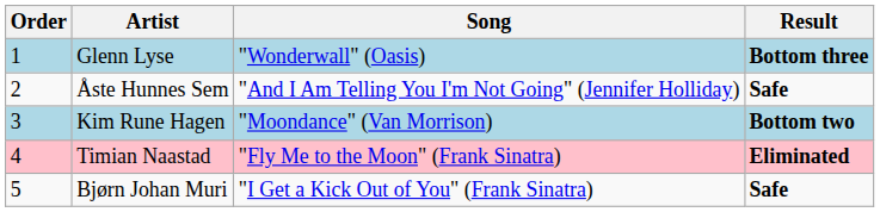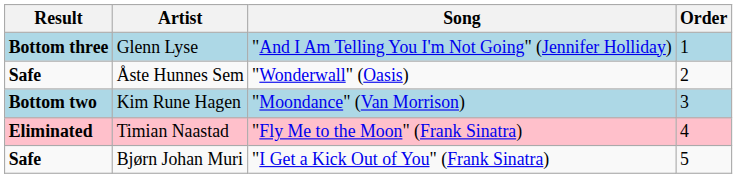columns swapped: Order <-> Result
Glenn Lyse | Song: "Wonderwall" (Oasis) -> "And I Am Telling You I'm Not Going" (Jennifer Holliday)
Åste Hunnes Sem | Song: "And I Am Telling You I'm Not Going" (Jennifer Holliday) -> "Wonderwall" (Oasis)
